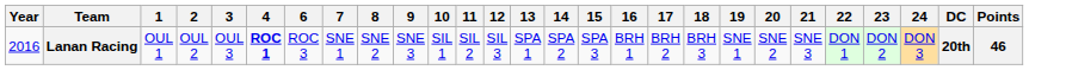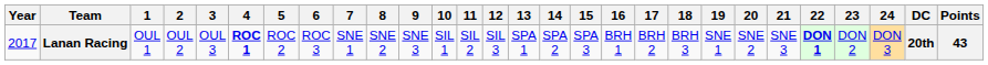+ column: 5 | ROC 2
Lanan Racing | Year: 2016 -> 2017
Lanan Racing | 22: normal -> bold
Lanan Racing | Points: 46 -> 43
